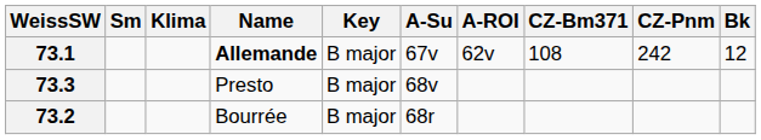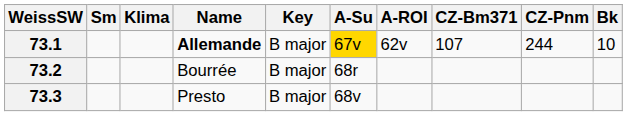73.1 | A-Su: no background -> gold background
73.1 | CZ-Bm371: 108 -> 107
73.1 | CZ-Pnm: 242 -> 244
73.1 | Bk: 12 -> 10
rows swapped: 73.2 <-> 73.3
